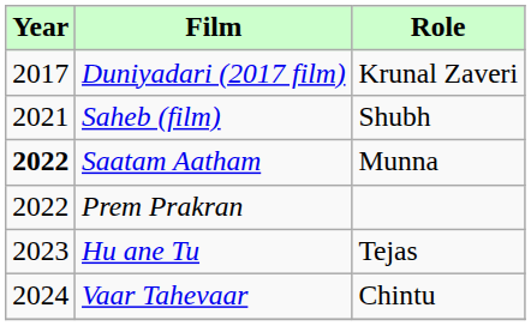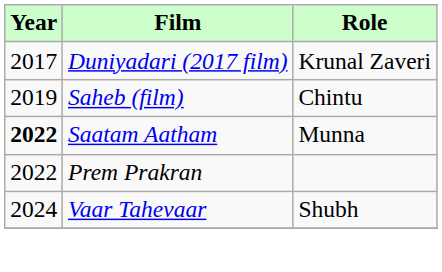Saheb (film) | Year: 2021 -> 2019
Saheb (film) | Role: Shubh -> Chintu
- row: 2023 | Hu ane Tu | Tejas
Vaar Tahevaar | Role: Chintu -> Shubh
